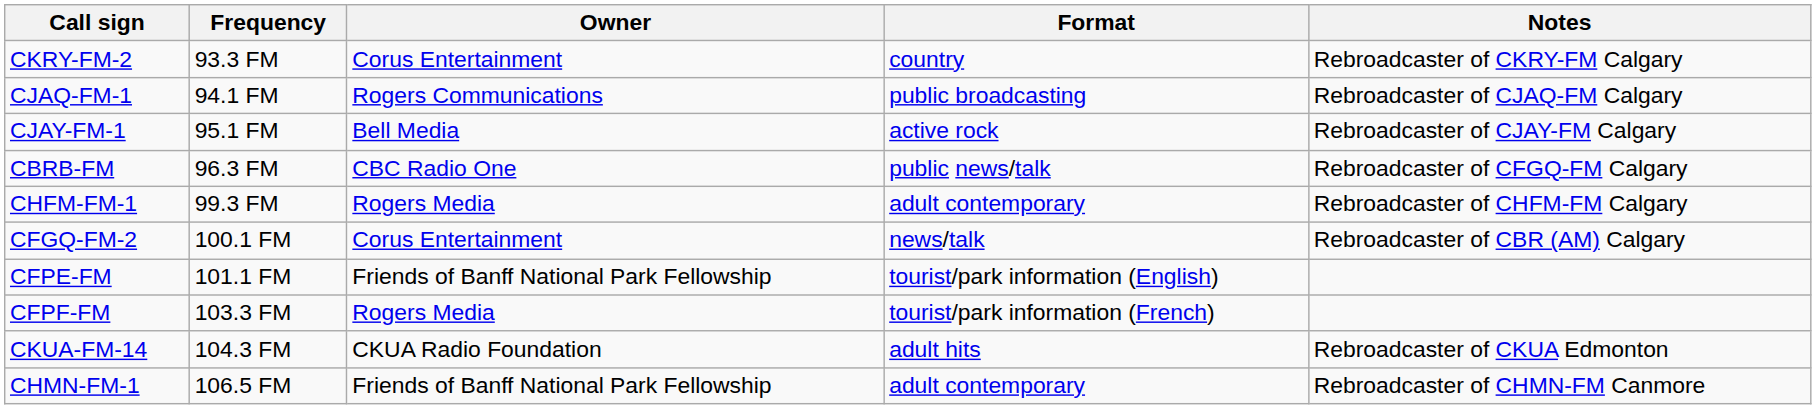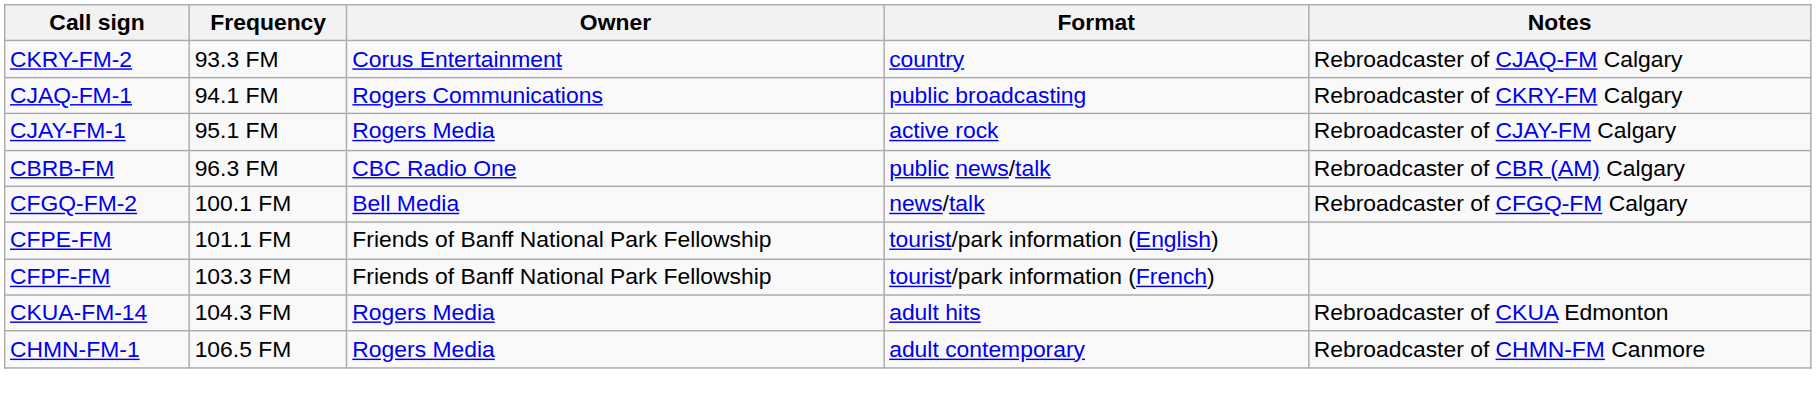CKRY-FM-2 | Notes: Rebroadcaster of CKRY-FM Calgary -> Rebroadcaster of CJAQ-FM Calgary
CJAQ-FM-1 | Notes: Rebroadcaster of CJAQ-FM Calgary -> Rebroadcaster of CKRY-FM Calgary
CJAY-FM-1 | Owner: Bell Media -> Rogers Media
CBRB-FM | Notes: Rebroadcaster of CFGQ-FM Calgary -> Rebroadcaster of CBR (AM) Calgary
- row: CHFM-FM-1 | 99.3 FM | Rogers Media | adult contemporary | Rebroadcaster of CHFM-FM Calgary
CFGQ-FM-2 | Owner: Corus Entertainment -> Bell Media
CFGQ-FM-2 | Notes: Rebroadcaster of CBR (AM) Calgary -> Rebroadcaster of CFGQ-FM Calgary
CFPF-FM | Owner: Rogers Media -> Friends of Banff National Park Fellowship
CKUA-FM-14 | Owner: CKUA Radio Foundation -> Rogers Media
CHMN-FM-1 | Owner: Friends of Banff National Park Fellowship -> Rogers Media
